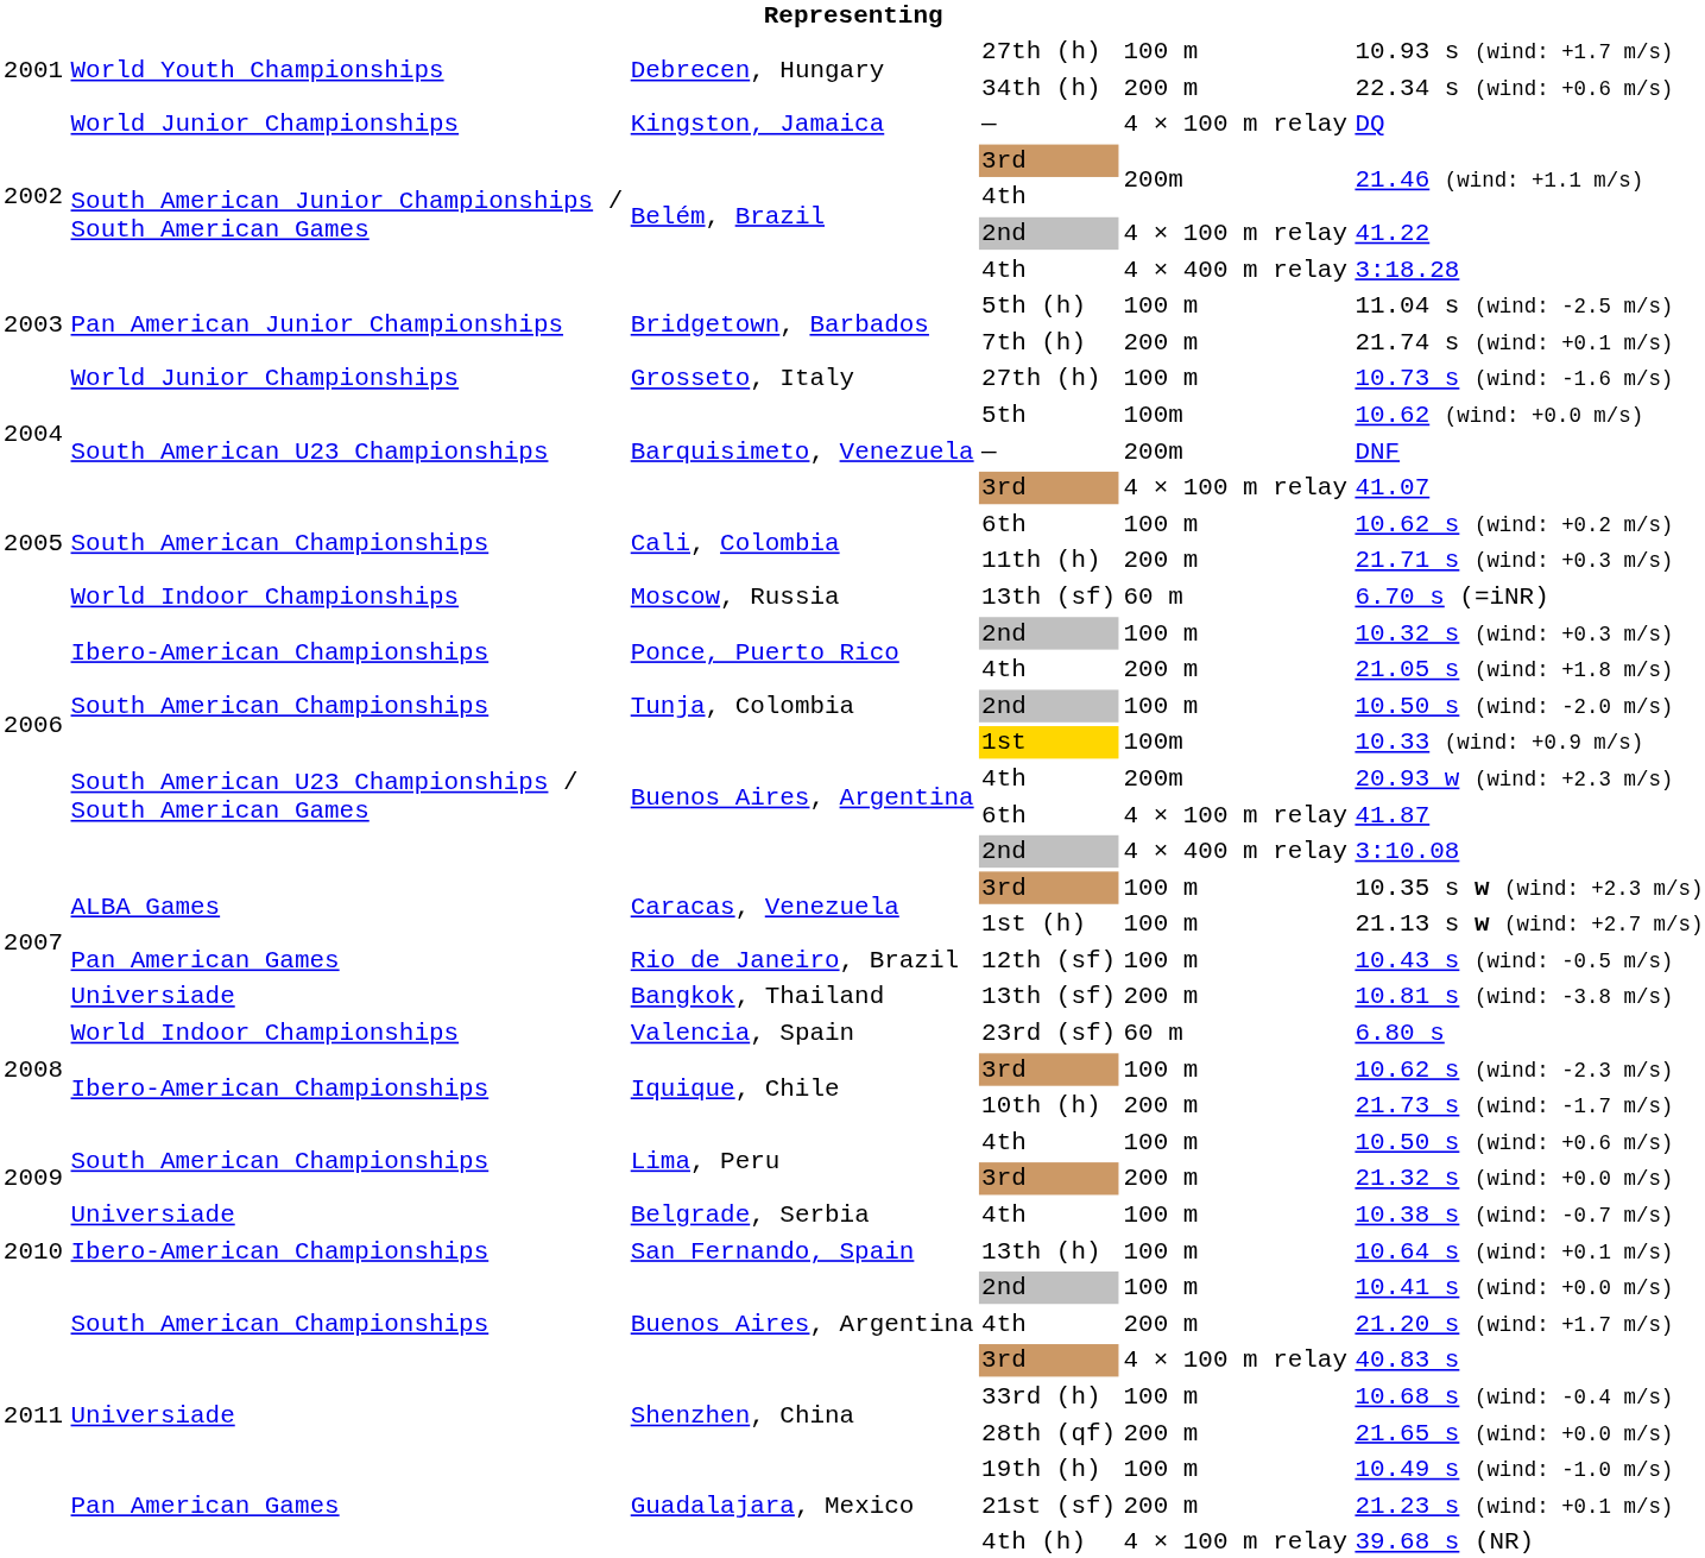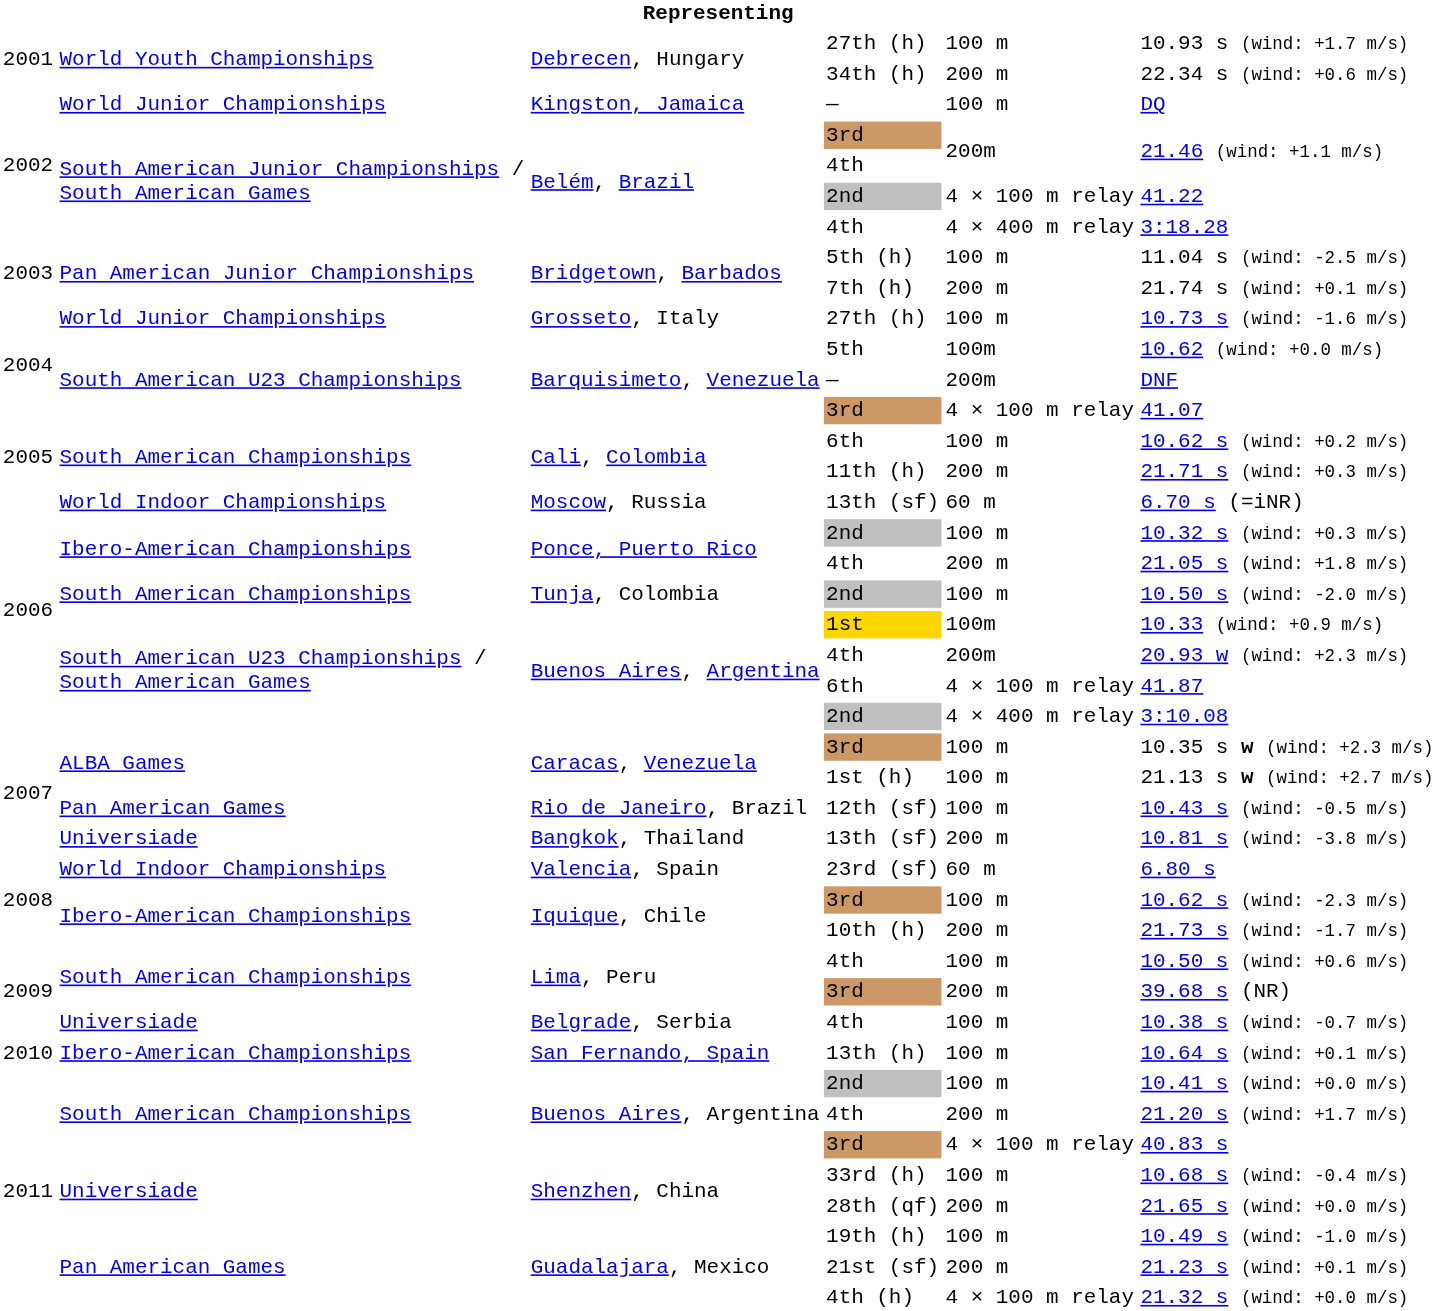Kingston, Jamaica / — | column 5: 4 × 100 m relay -> 100 m
Lima, Peru / 3rd | column 6: 21.32 s (wind: +0.0 m/s) -> 39.68 s (NR)
4th (h) | column 6: 39.68 s (NR) -> 21.32 s (wind: +0.0 m/s)
